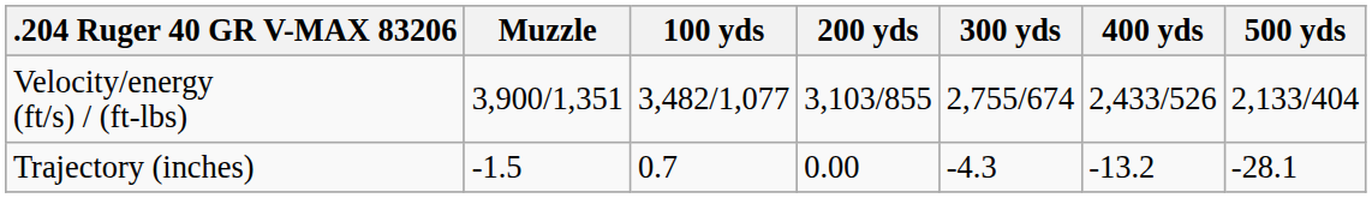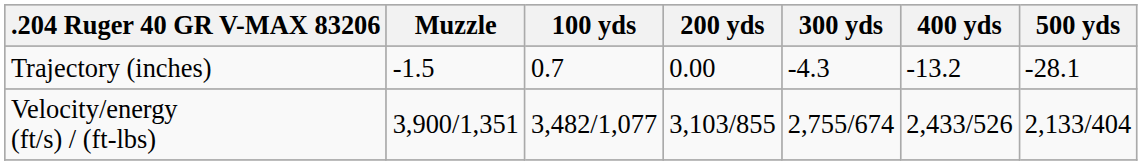rows swapped: Velocity/energy (ft/s) / (ft-lbs) <-> Trajectory (inches)
